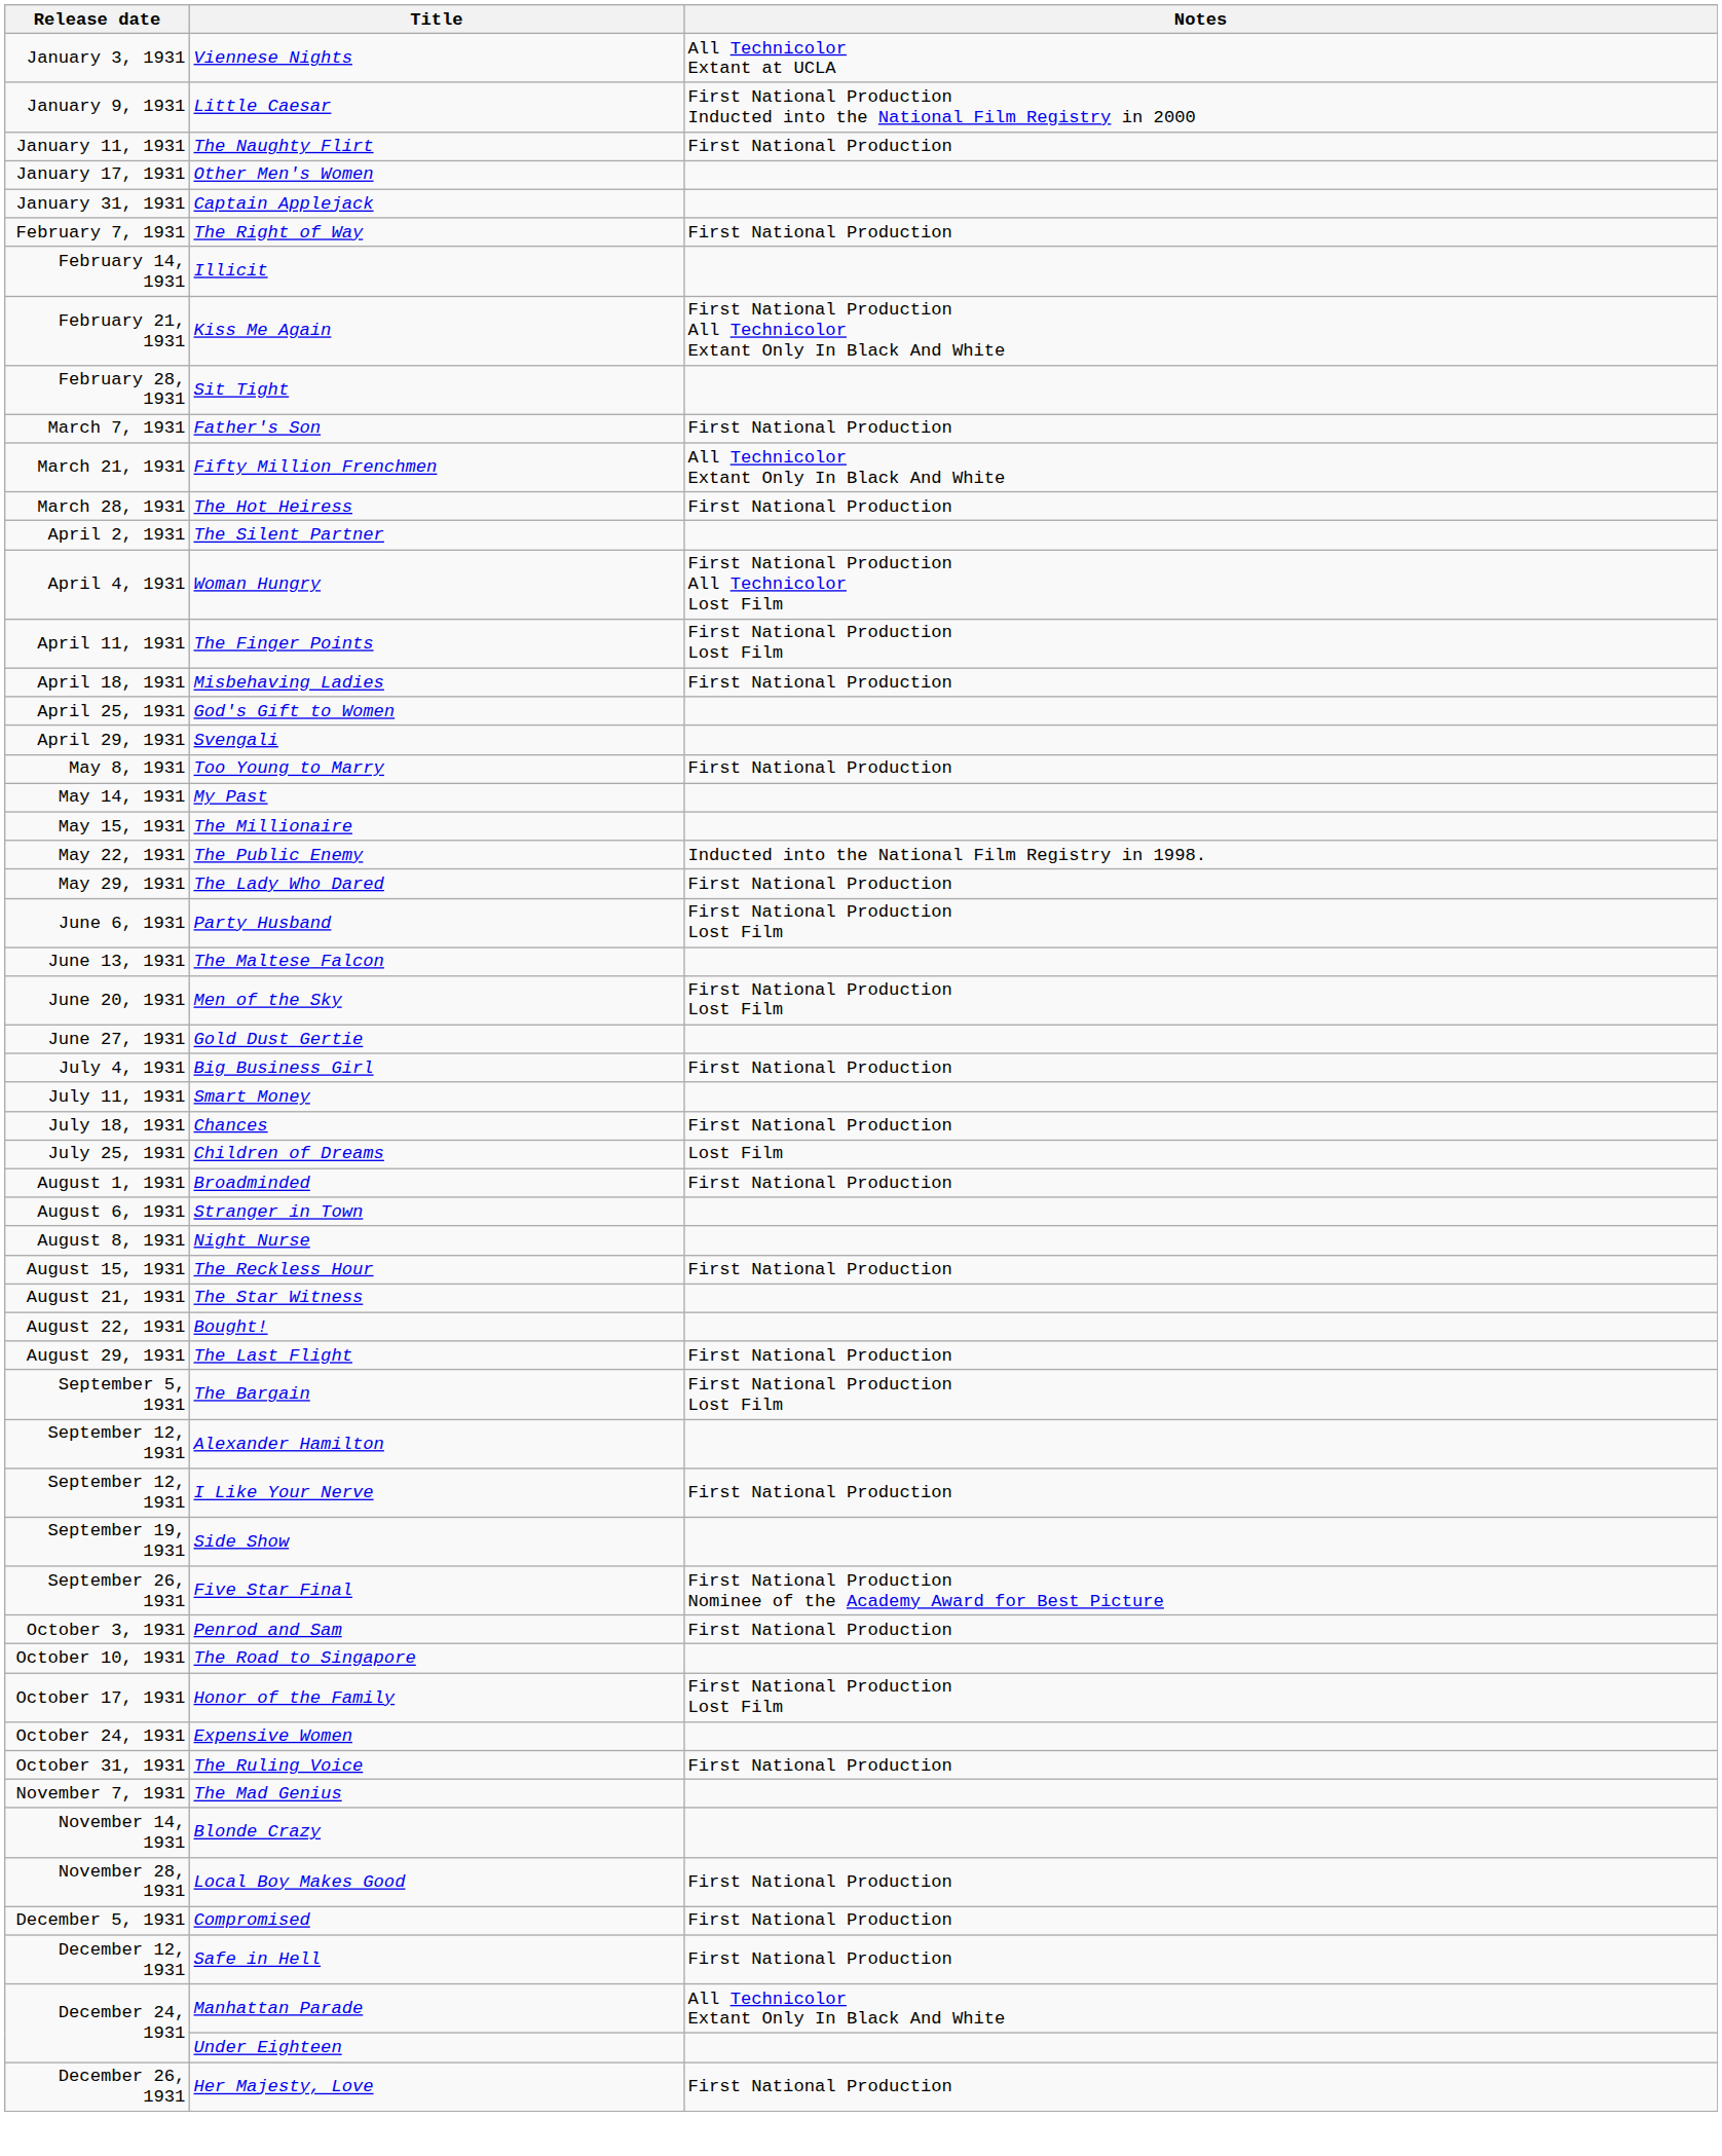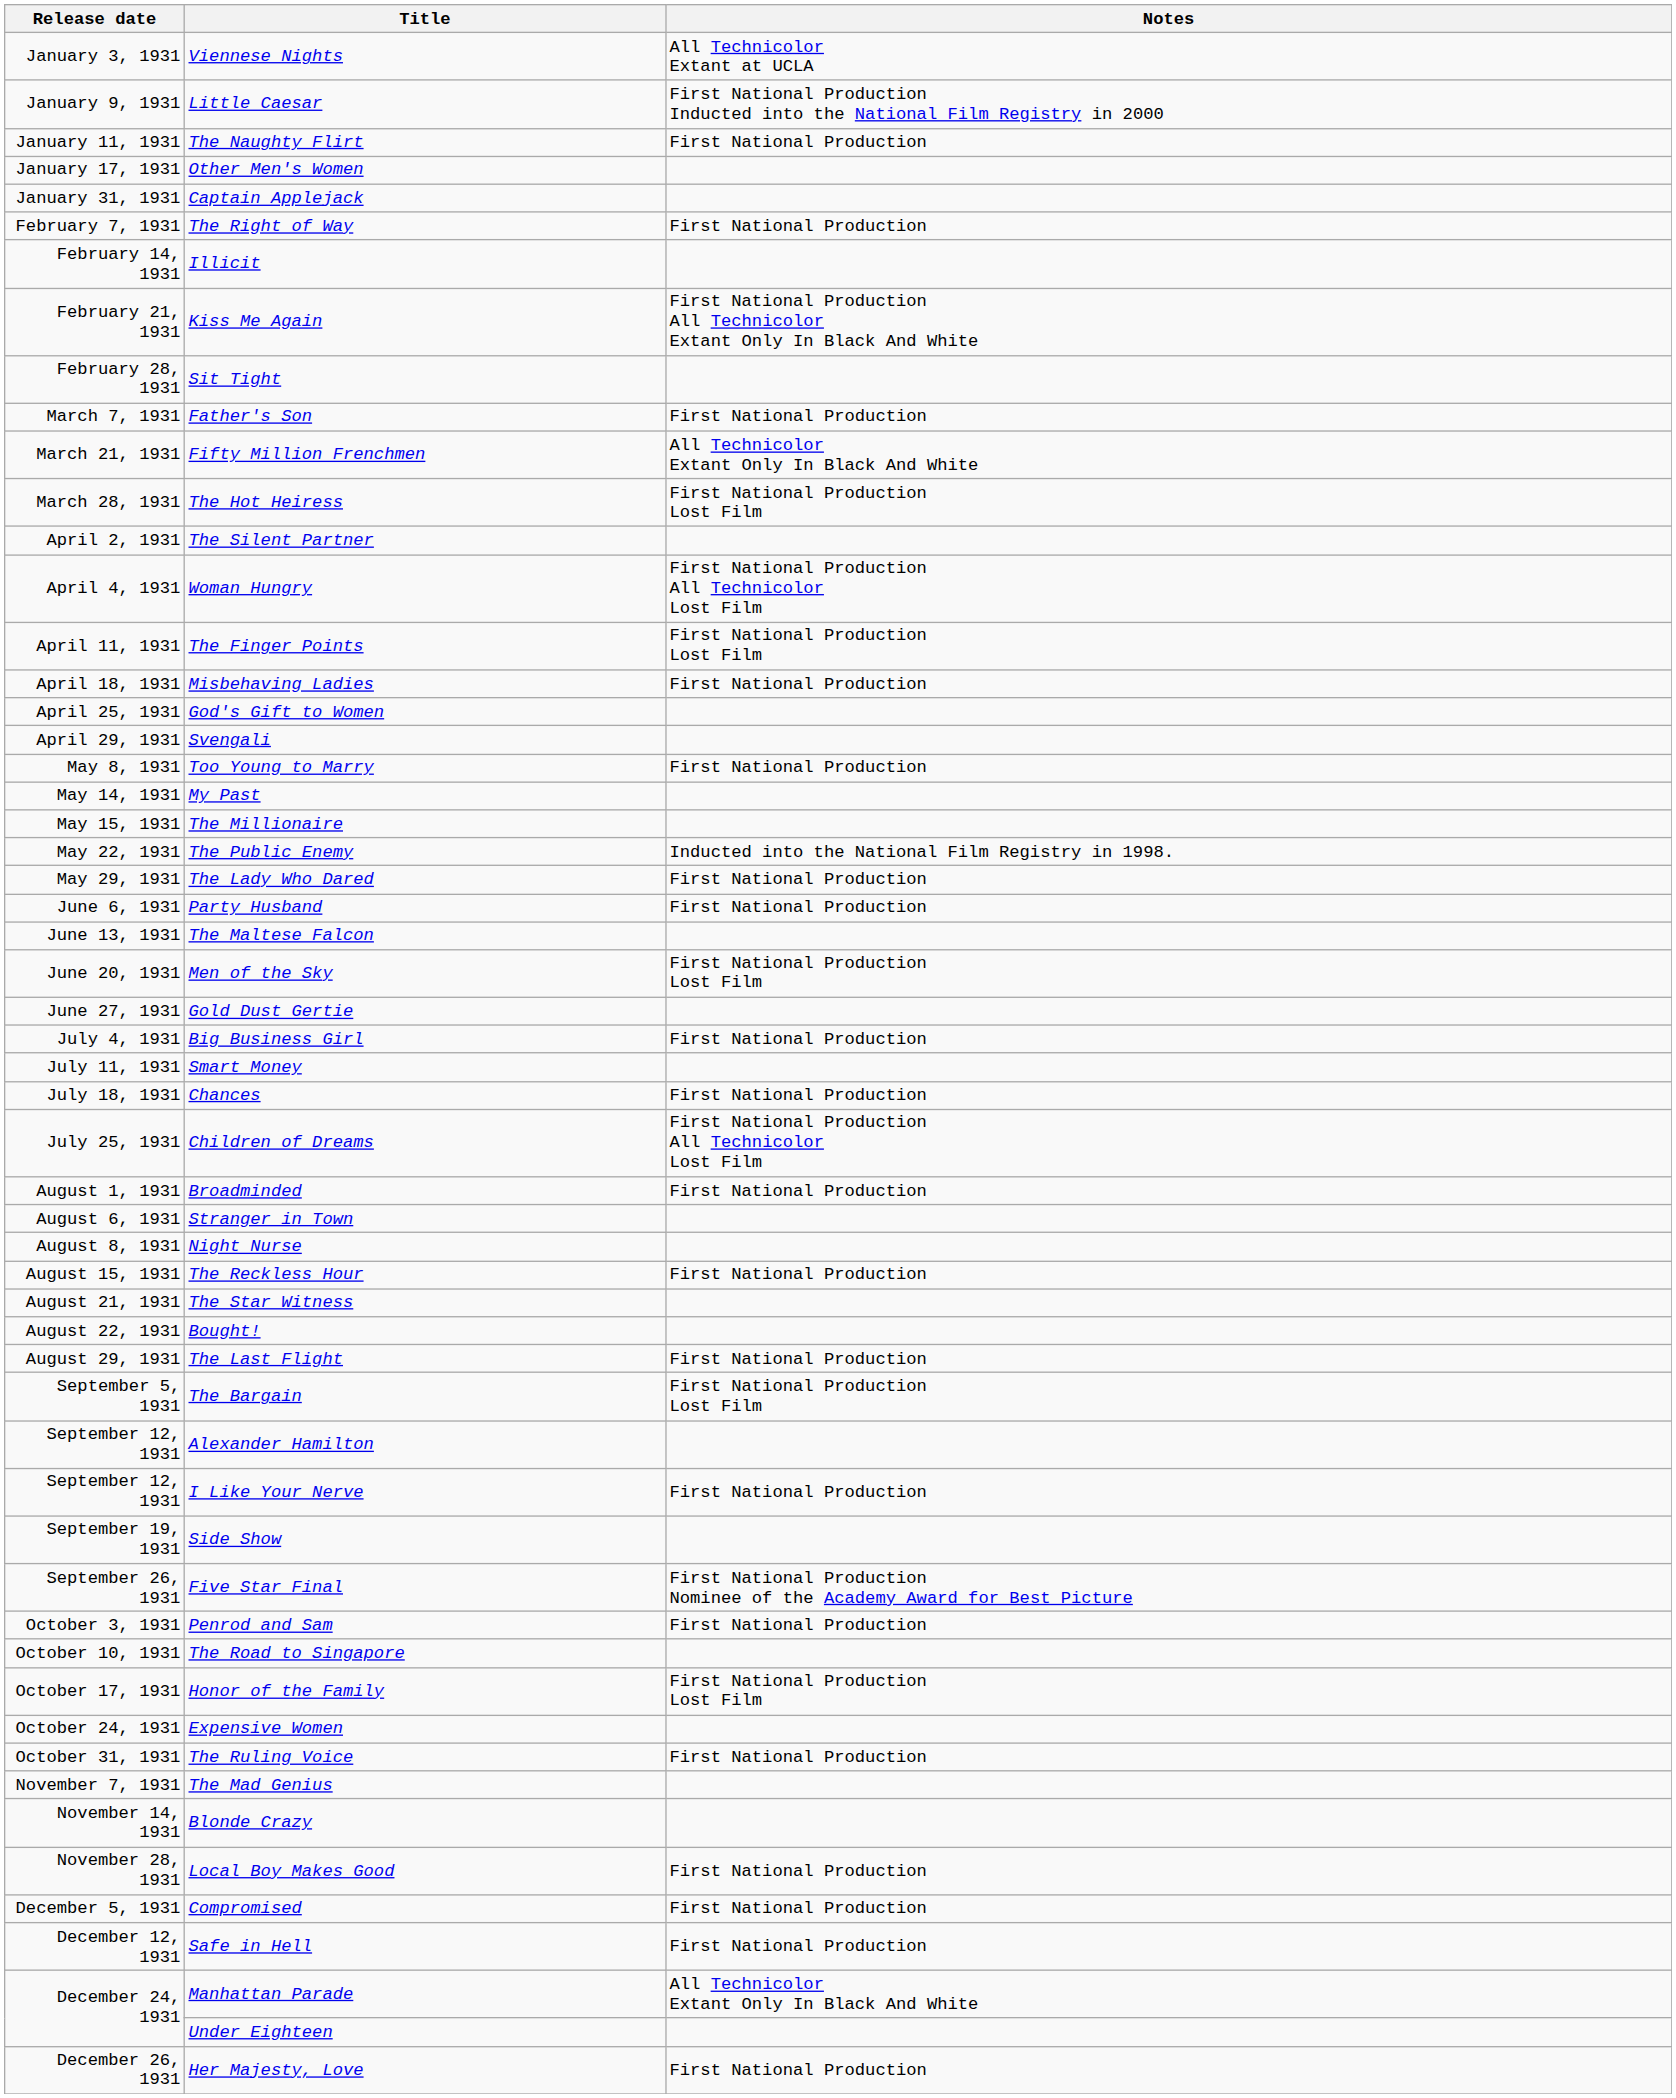The Hot Heiress | Notes: First National Production -> First National Production Lost Film
Party Husband | Notes: First National Production Lost Film -> First National Production
Children of Dreams | Notes: Lost Film -> First National Production All Technicolor Lost Film
